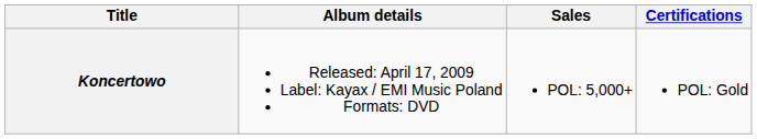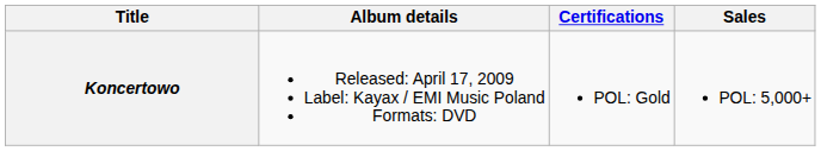columns swapped: Sales <-> Certifications
